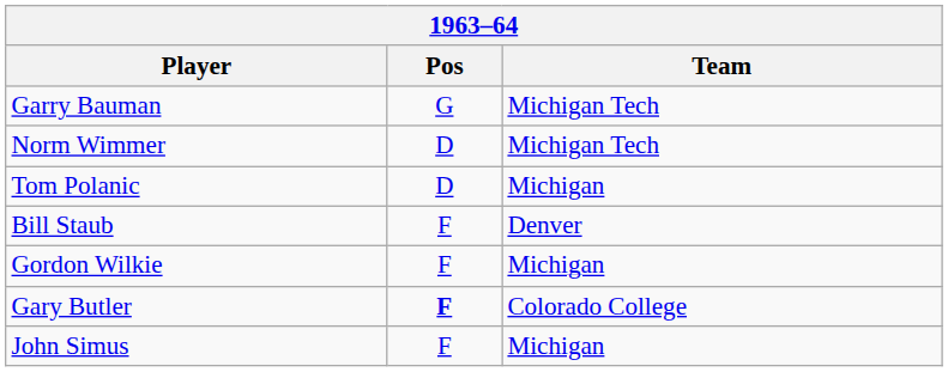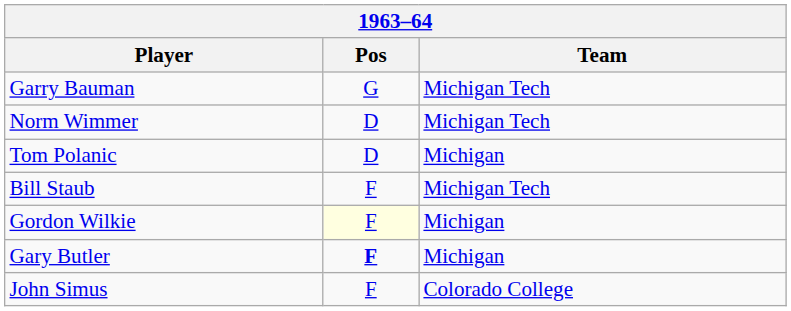Bill Staub | Team: Denver -> Michigan Tech
Gordon Wilkie | Pos: no background -> lightyellow background
Gary Butler | Team: Colorado College -> Michigan
John Simus | Team: Michigan -> Colorado College
